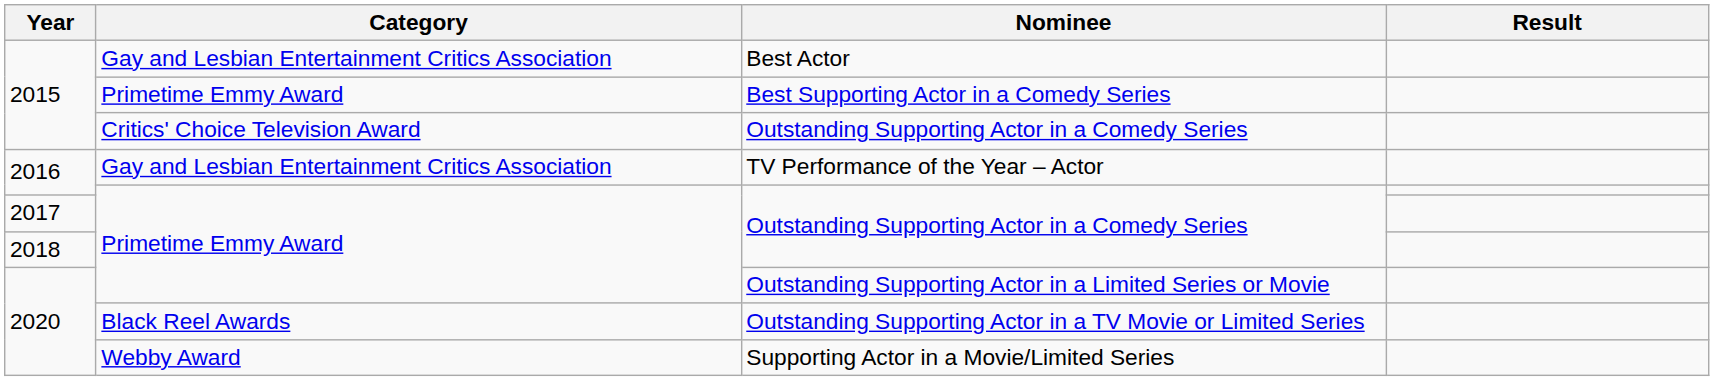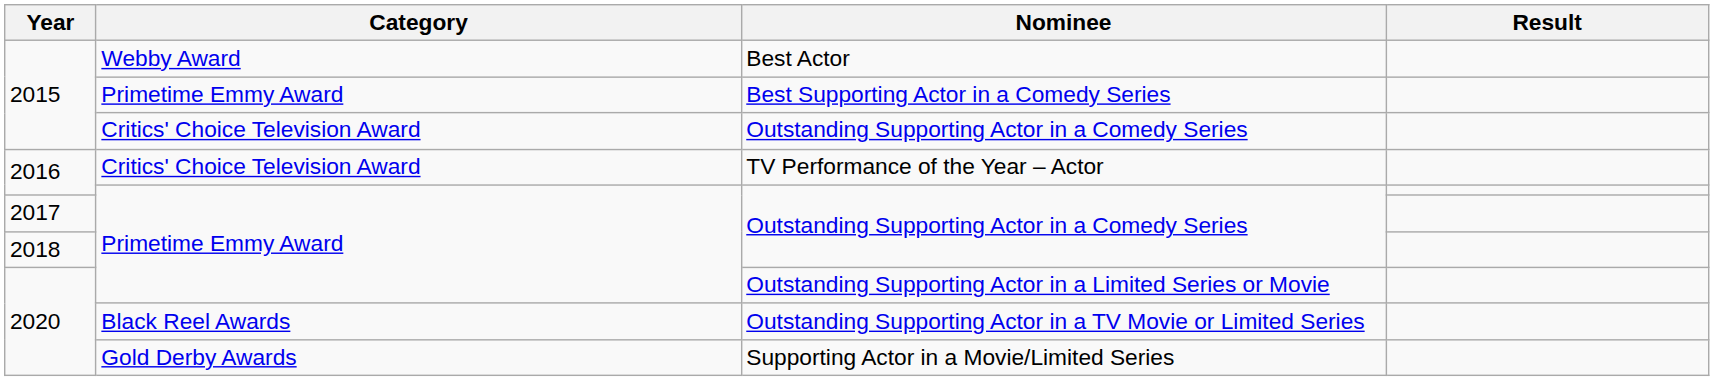Best Actor | Category: Gay and Lesbian Entertainment Critics Association -> Webby Award
TV Performance of the Year – Actor | Category: Gay and Lesbian Entertainment Critics Association -> Critics' Choice Television Award
Supporting Actor in a Movie/Limited Series | Category: Webby Award -> Gold Derby Awards
